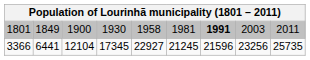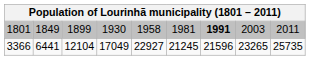1801 | column 3: 1900 -> 1899
3366 | column 4: 17345 -> 17049
3366 | column 8: 23256 -> 23265
